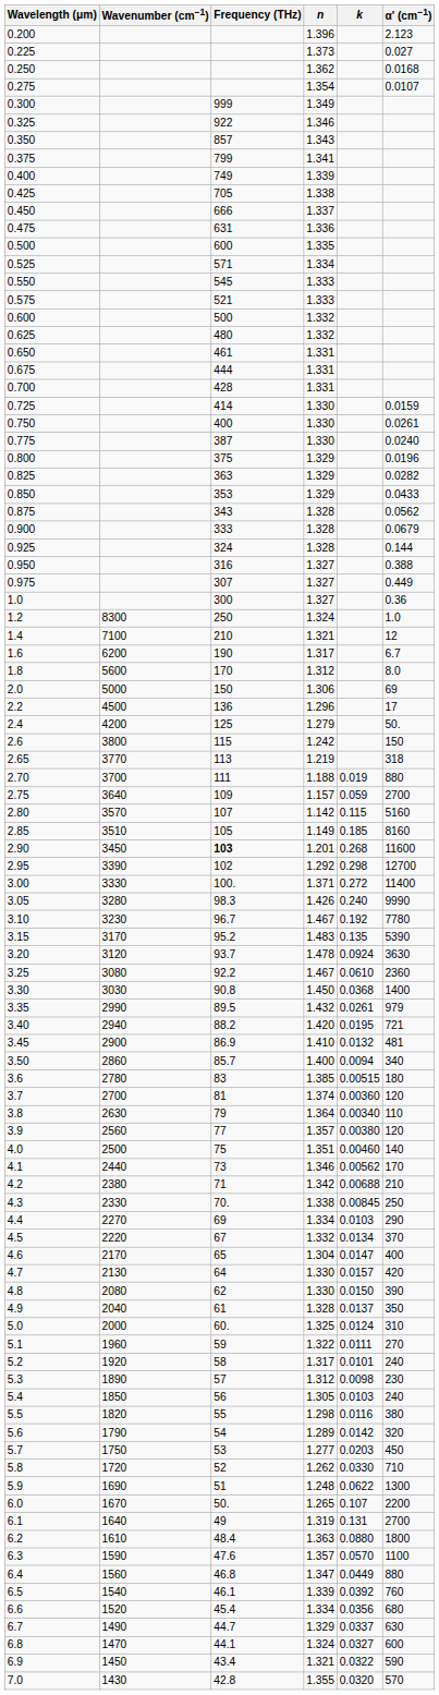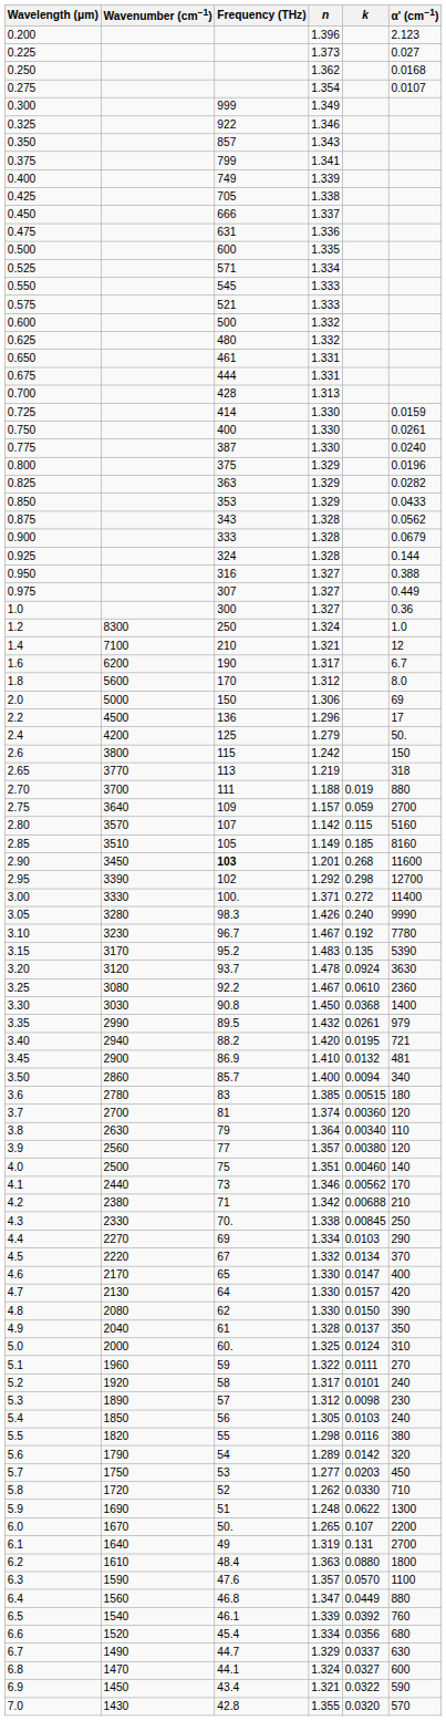0.700 | n: 1.331 -> 1.313
4.6 | n: 1.304 -> 1.330
